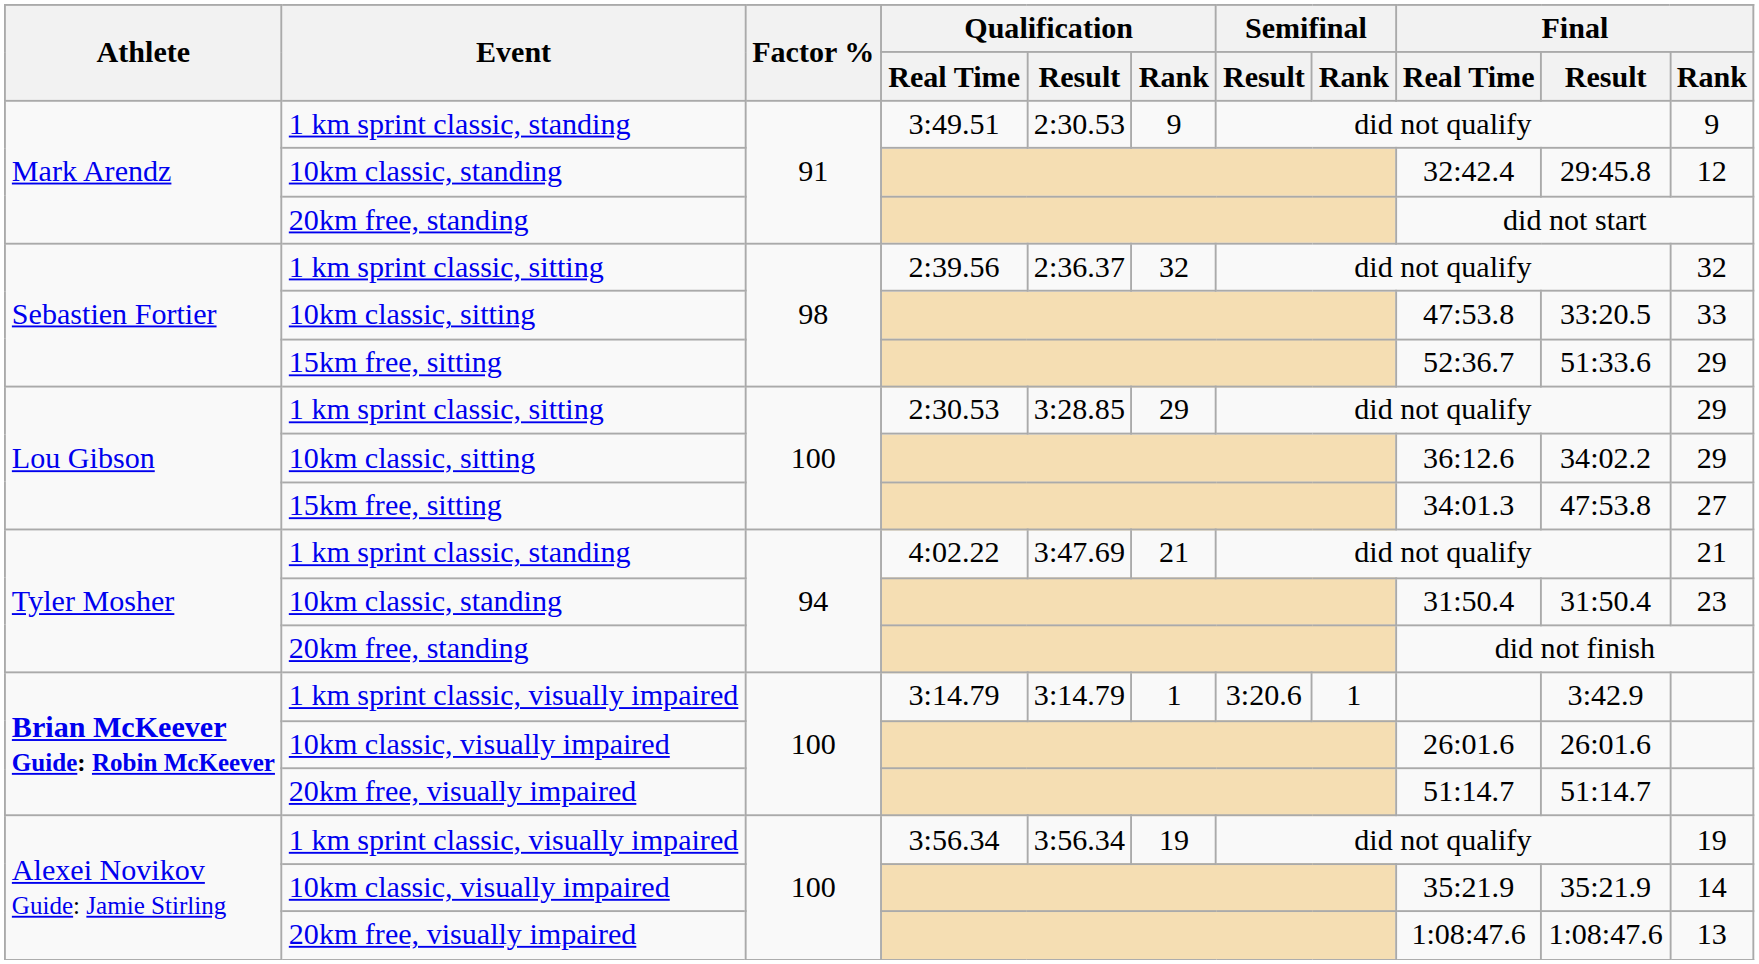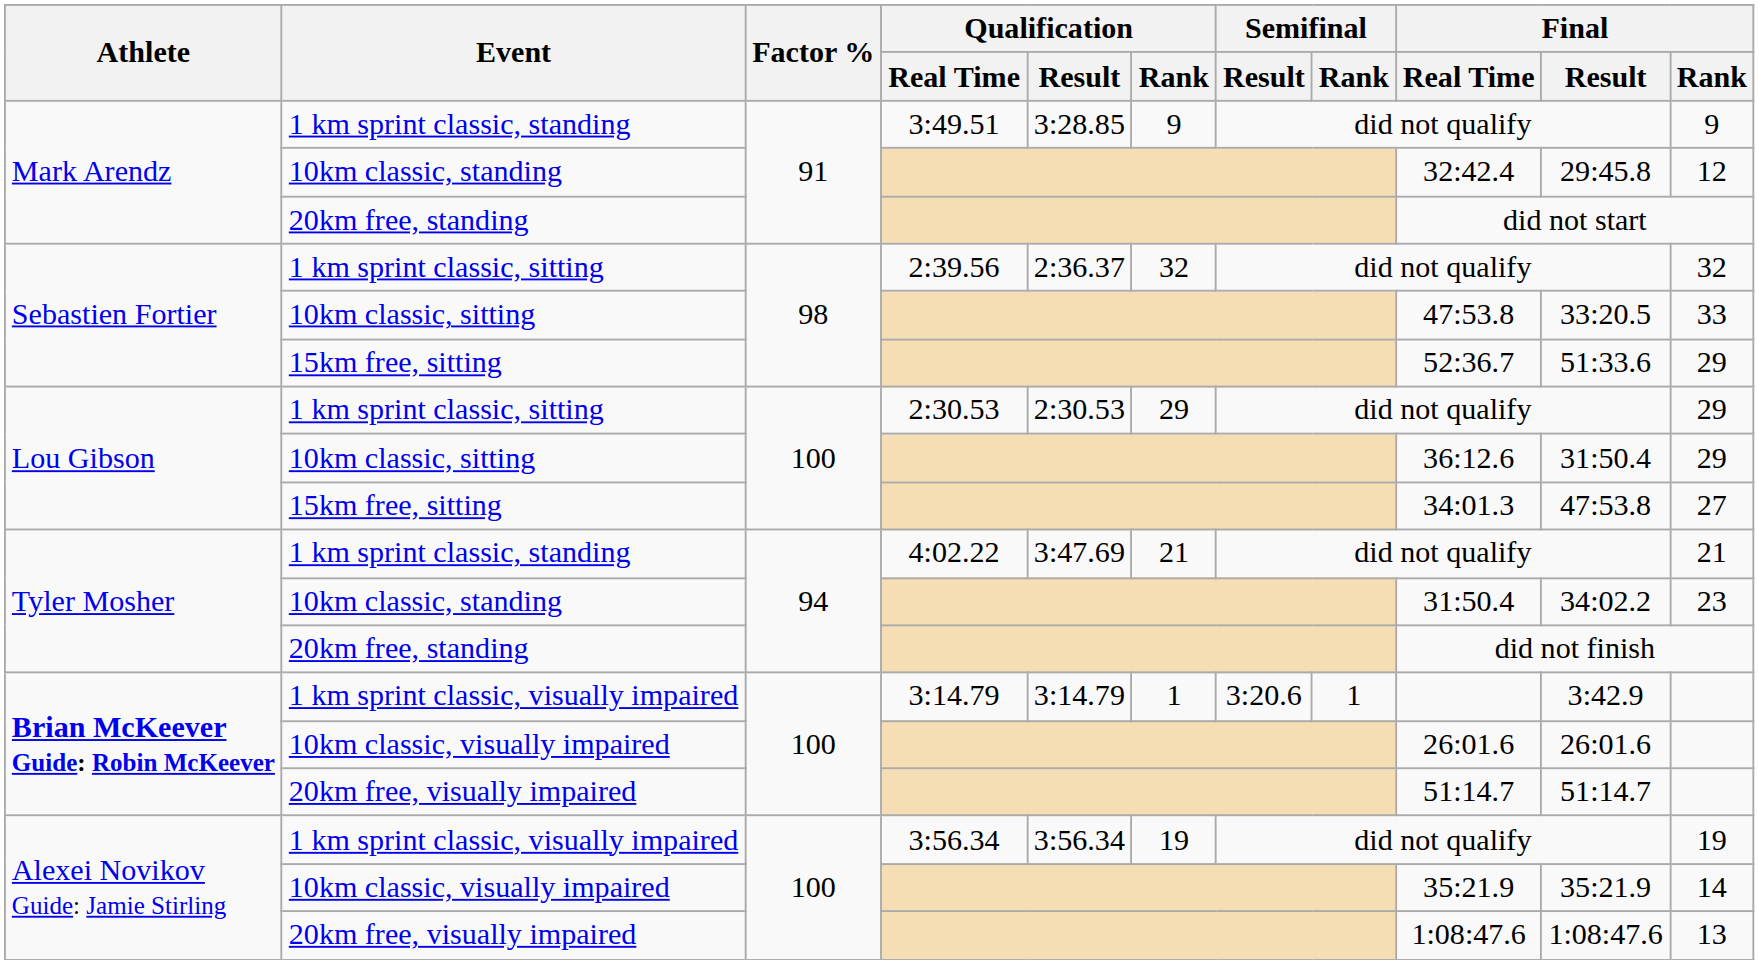Mark Arendz / 1 km sprint classic, standing | Qualification / Result: 2:30.53 -> 3:28.85
Lou Gibson / 1 km sprint classic, sitting | Qualification / Result: 3:28.85 -> 2:30.53
Lou Gibson / 10km classic, sitting | Final / Result: 34:02.2 -> 31:50.4
Tyler Mosher / 10km classic, standing | Final / Result: 31:50.4 -> 34:02.2
